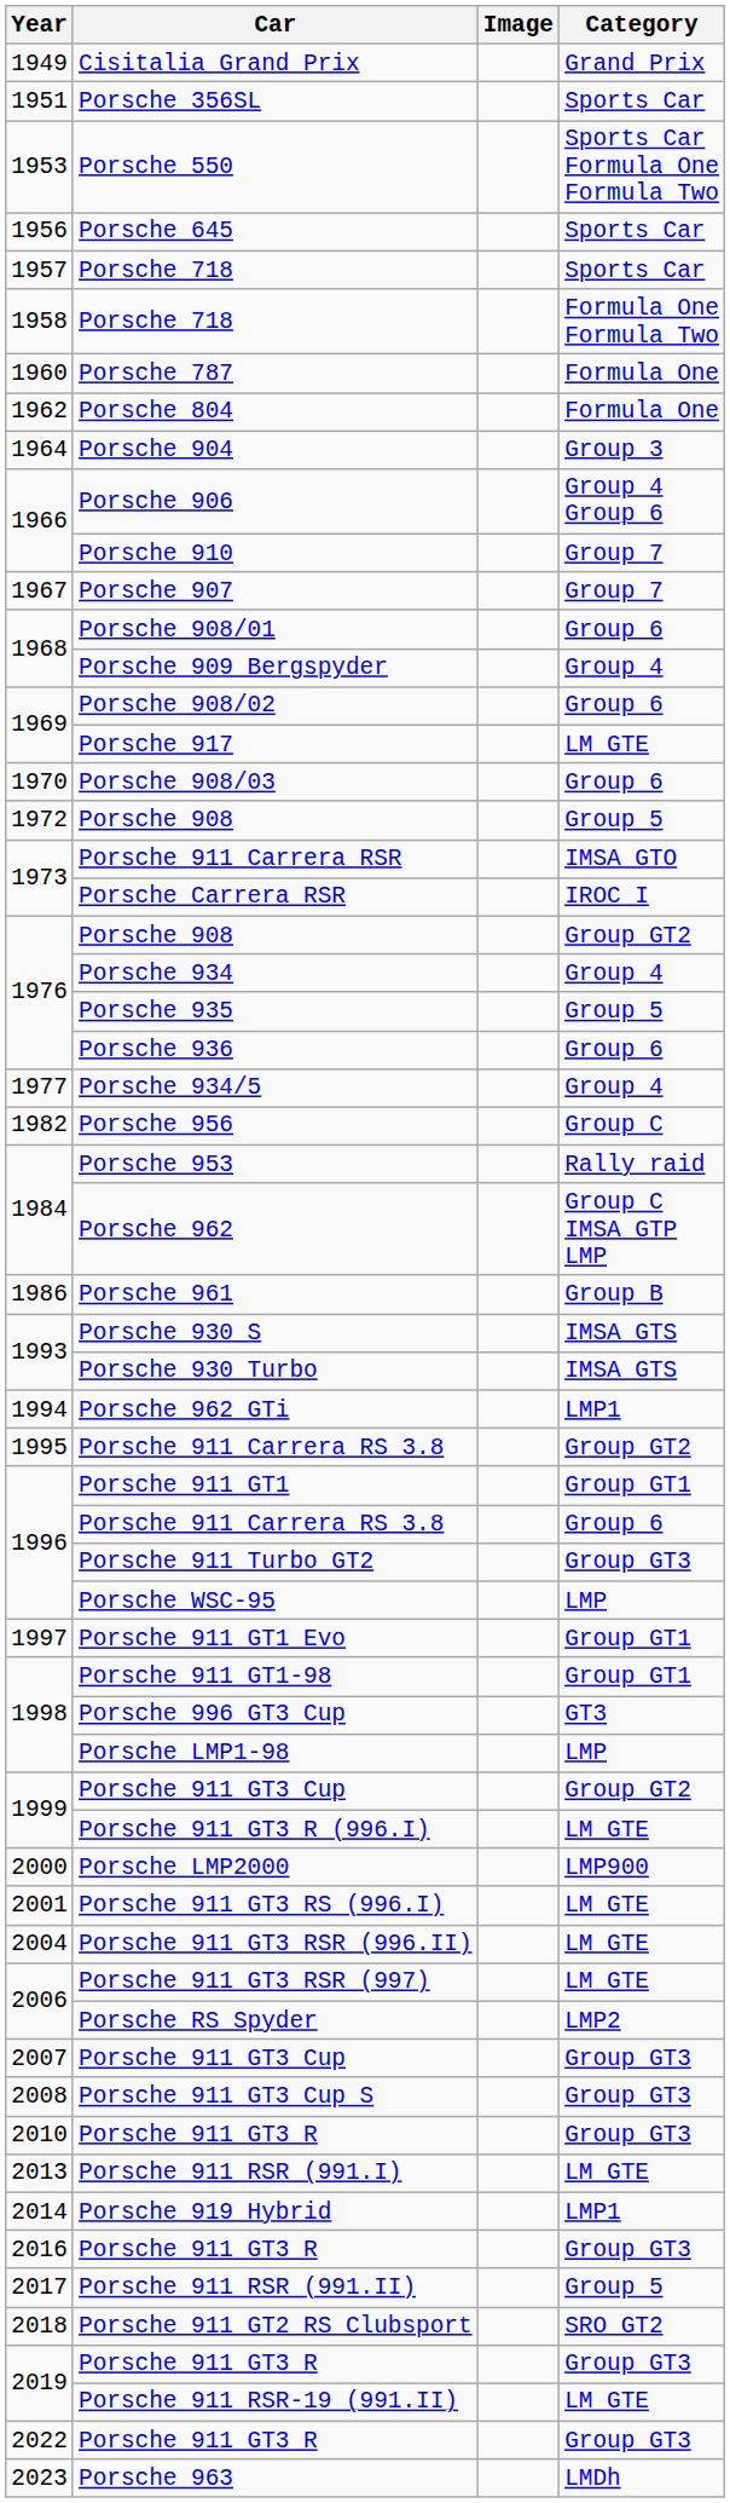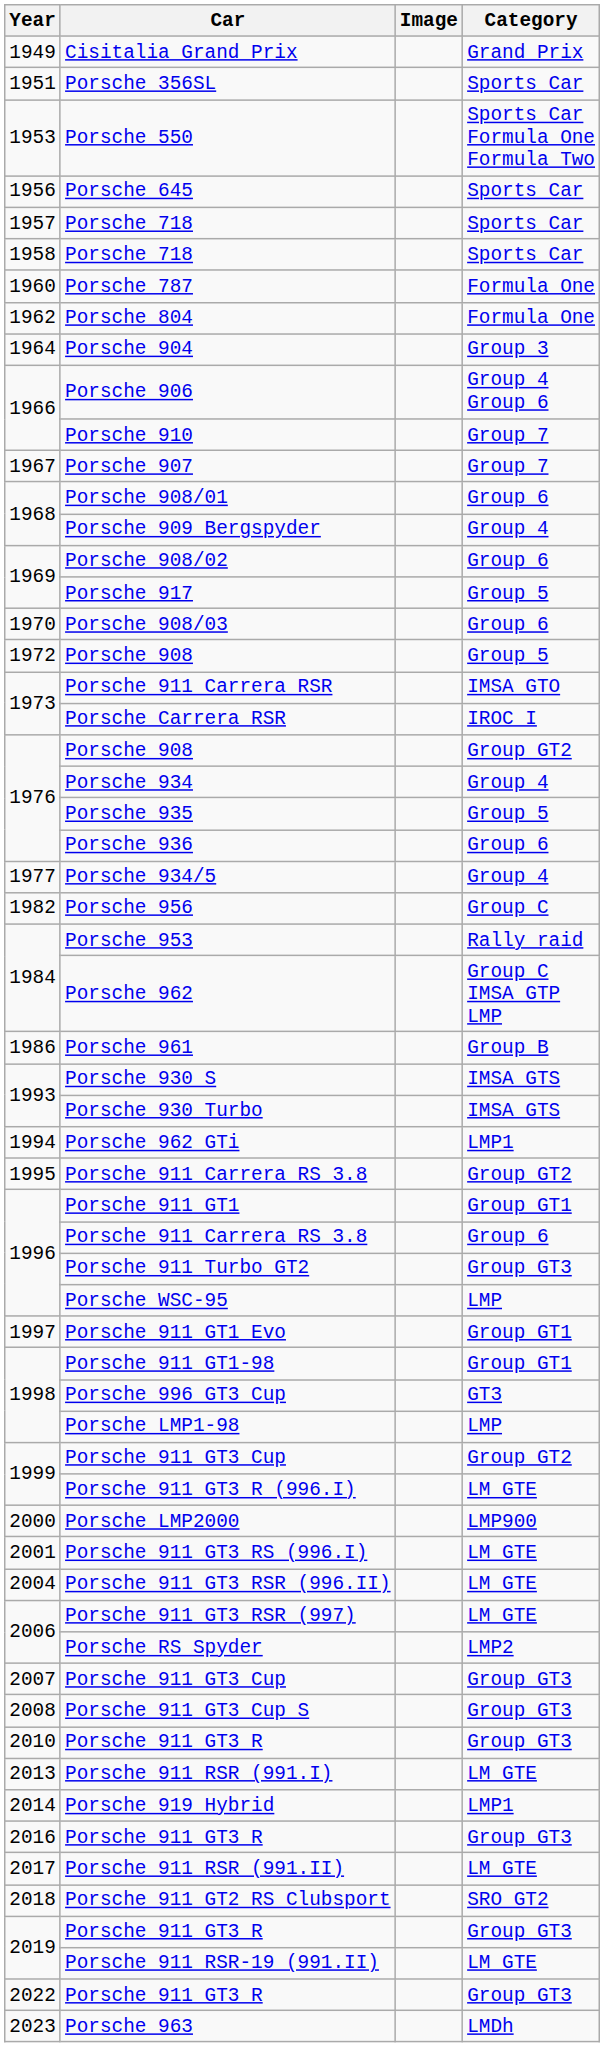1958 / Porsche 718 | Category: Formula One Formula Two -> Sports Car
Porsche 917 | Category: LM GTE -> Group 5
Porsche 911 RSR (991.II) | Category: Group 5 -> LM GTE
